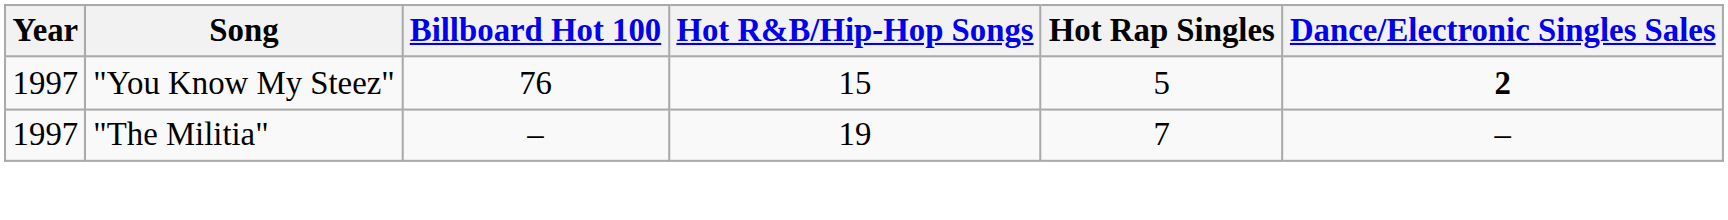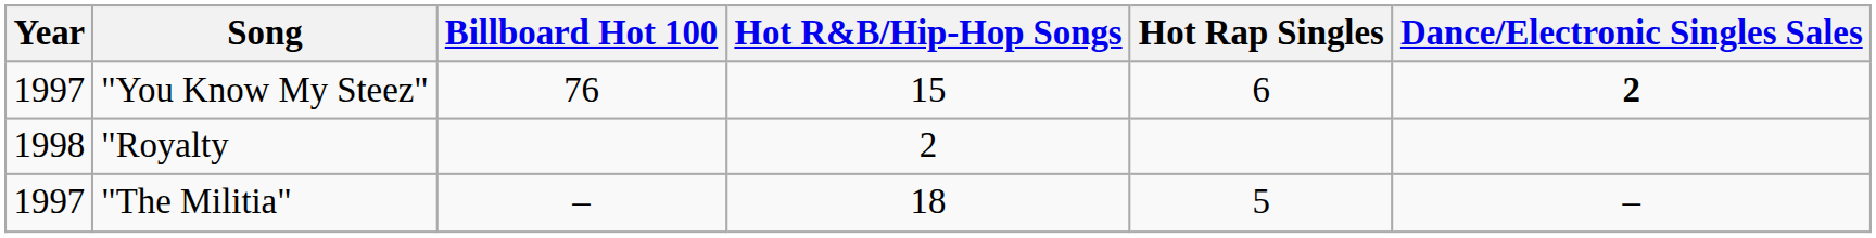"You Know My Steez" | Hot Rap Singles: 5 -> 6
+ row: 1998 | "Royalty | 2
"The Militia" | Hot R&B/Hip-Hop Songs: 19 -> 18
"The Militia" | Hot Rap Singles: 7 -> 5
